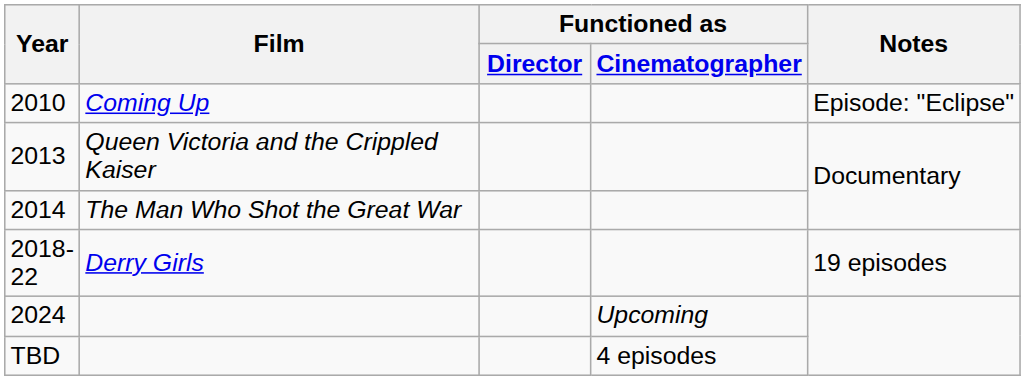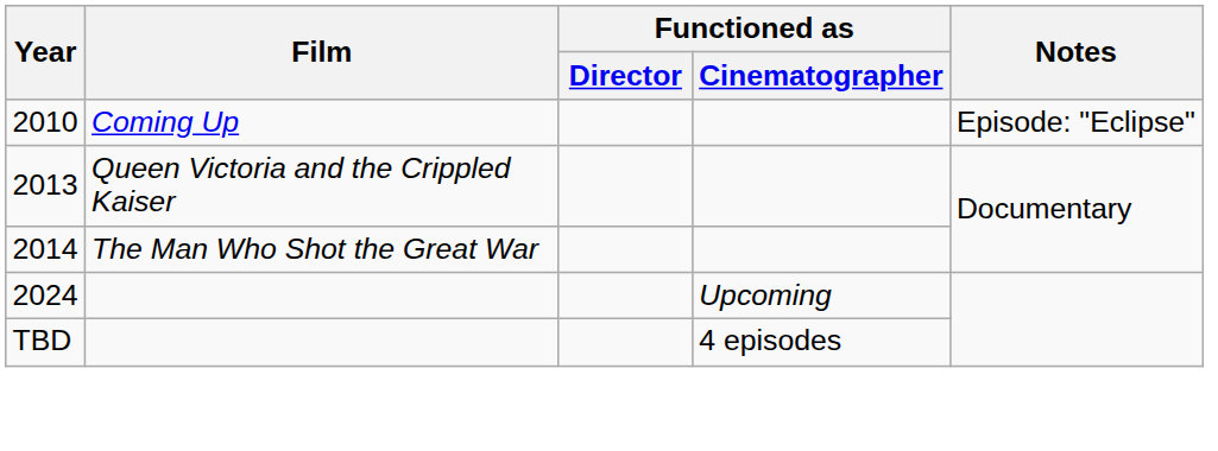- row: 2018-22 | Derry Girls | 19 episodes
